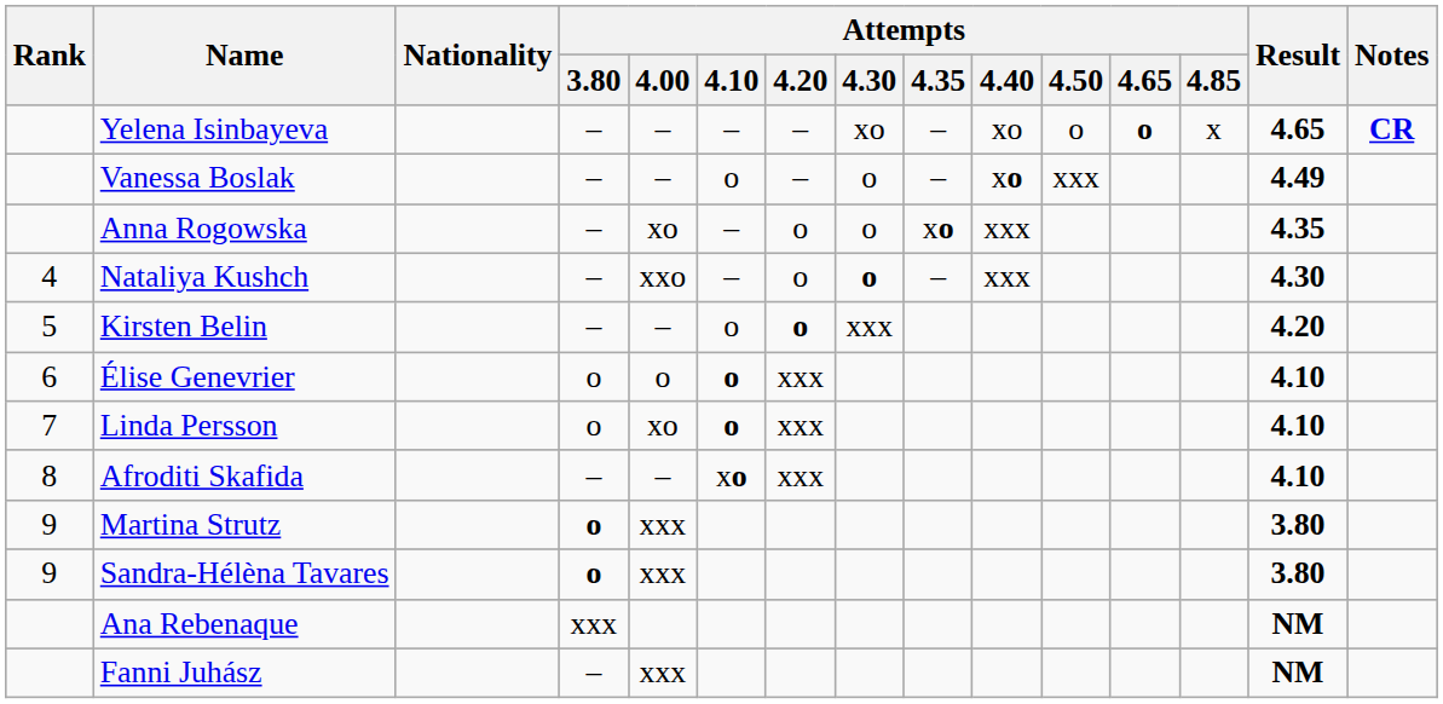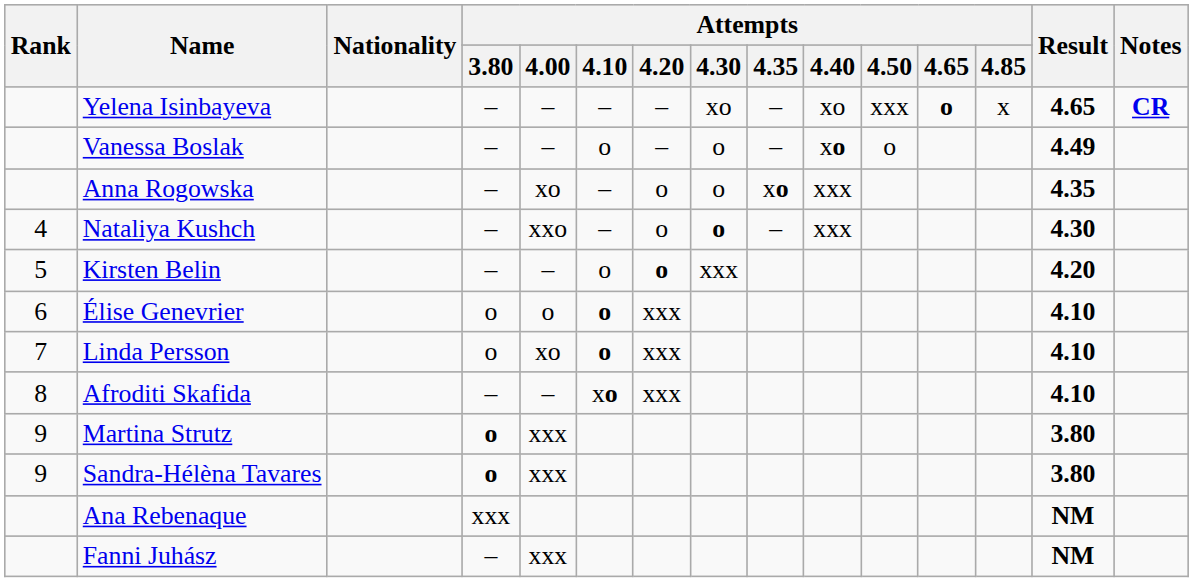Yelena Isinbayeva | Attempts / 4.50: o -> xxx
Vanessa Boslak | Attempts / 4.50: xxx -> o
